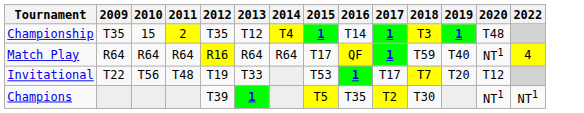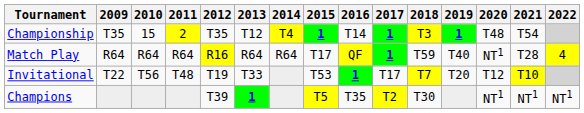+ column: 2021 | T54 | T28 | T10 | NT1
